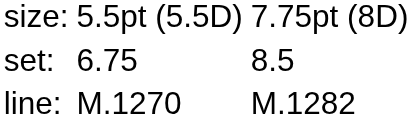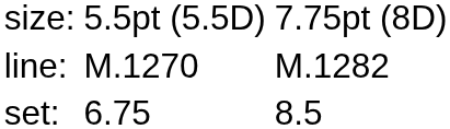rows swapped: set: <-> line:
